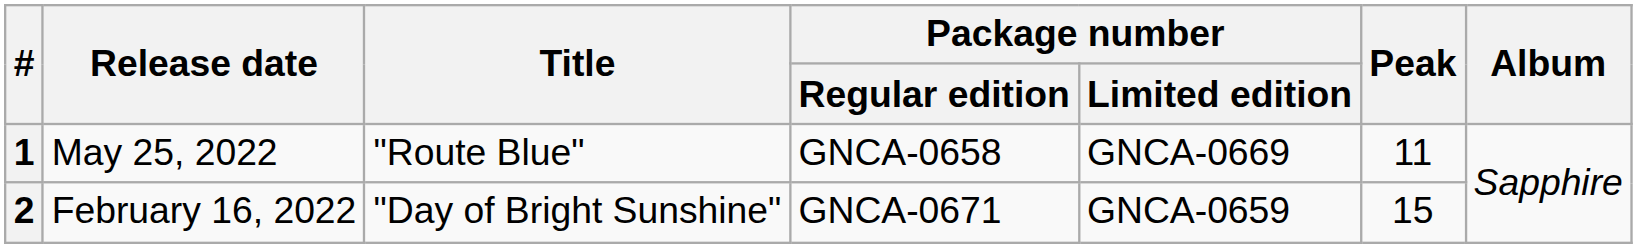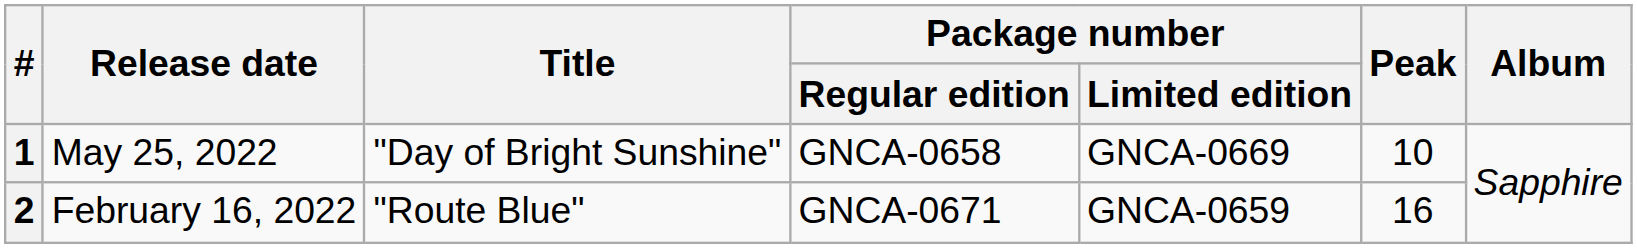1 | Title: "Route Blue" -> "Day of Bright Sunshine"
1 | Peak: 11 -> 10
2 | Title: "Day of Bright Sunshine" -> "Route Blue"
2 | Peak: 15 -> 16
